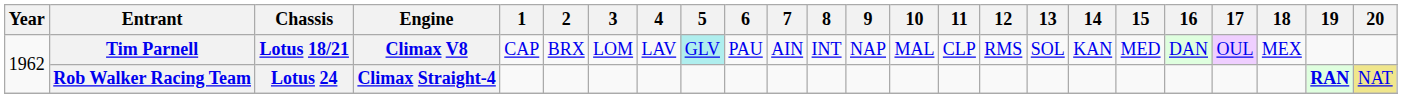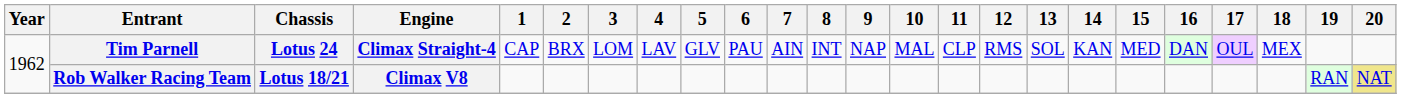Tim Parnell | Chassis: Lotus 18/21 -> Lotus 24
Tim Parnell | Engine: Climax V8 -> Climax Straight-4
Tim Parnell | 5: paleturquoise background -> no background
Rob Walker Racing Team | Chassis: Lotus 24 -> Lotus 18/21
Rob Walker Racing Team | Engine: Climax Straight-4 -> Climax V8
Rob Walker Racing Team | 19: bold -> normal
